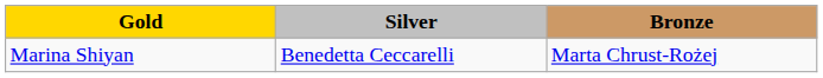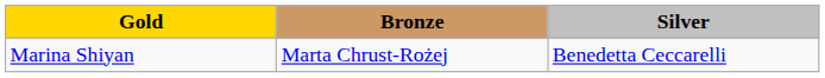columns swapped: Silver <-> Bronze
